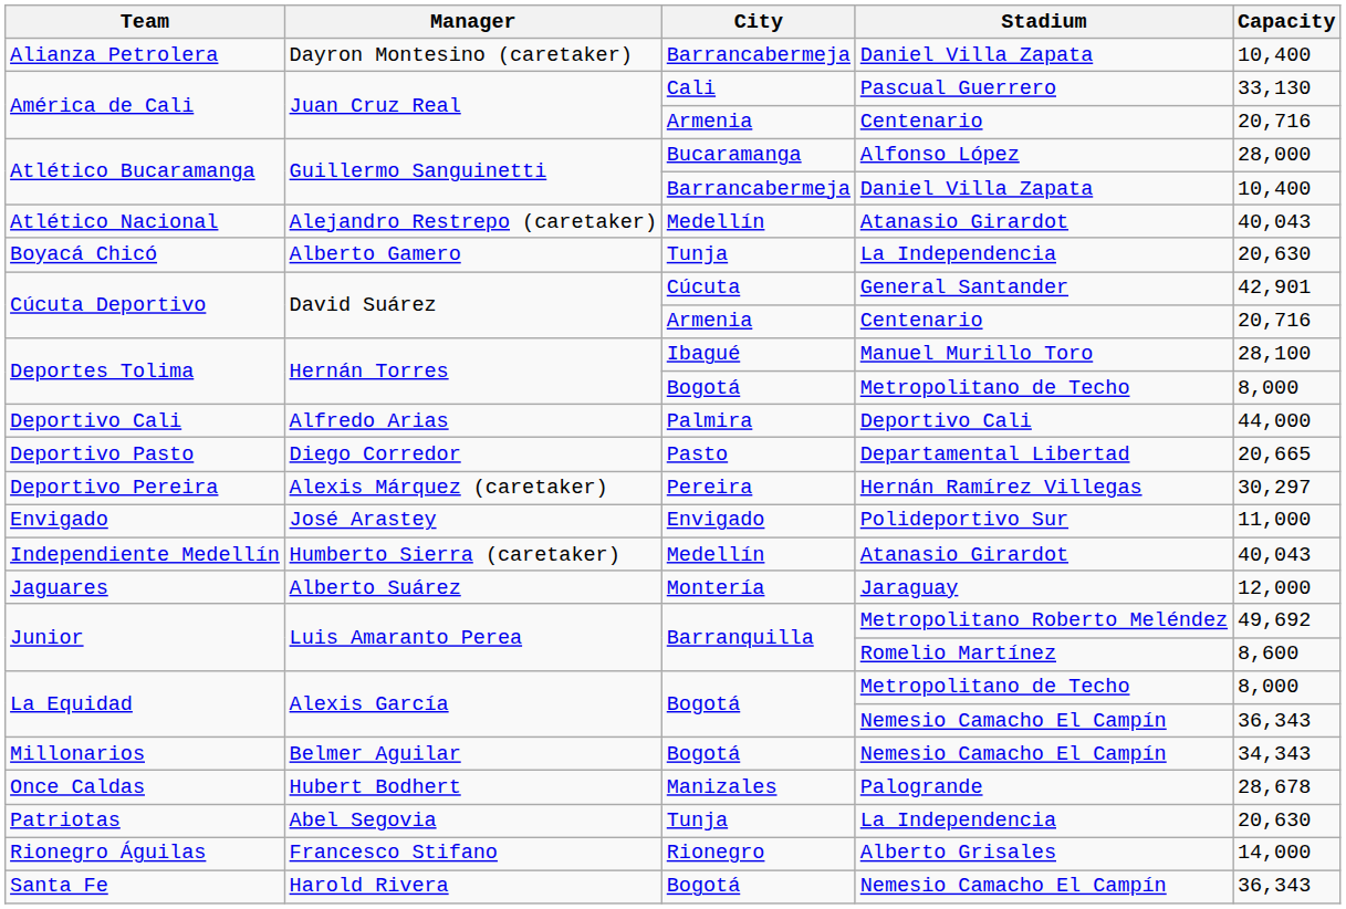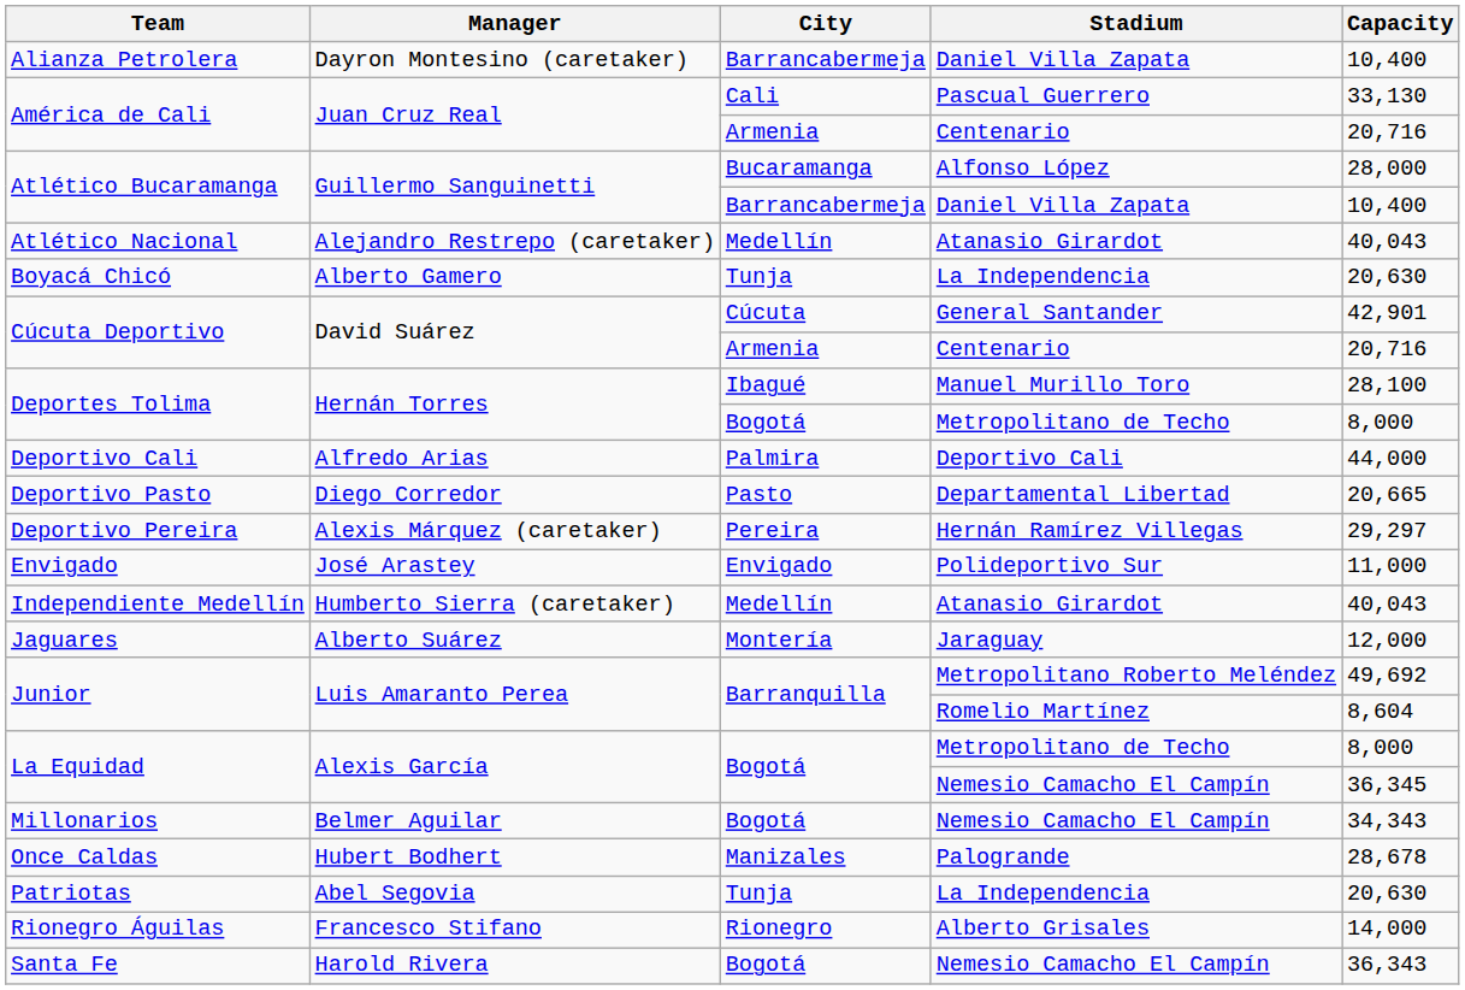Deportivo Pereira | Capacity: 30,297 -> 29,297
Junior / Romelio Martínez | Capacity: 8,600 -> 8,604
La Equidad / Nemesio Camacho El Campín | Capacity: 36,343 -> 36,345
